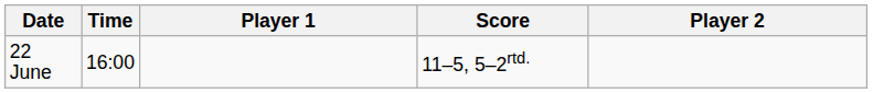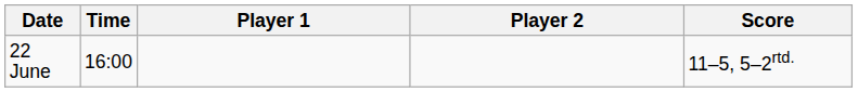columns swapped: Player 2 <-> Score
